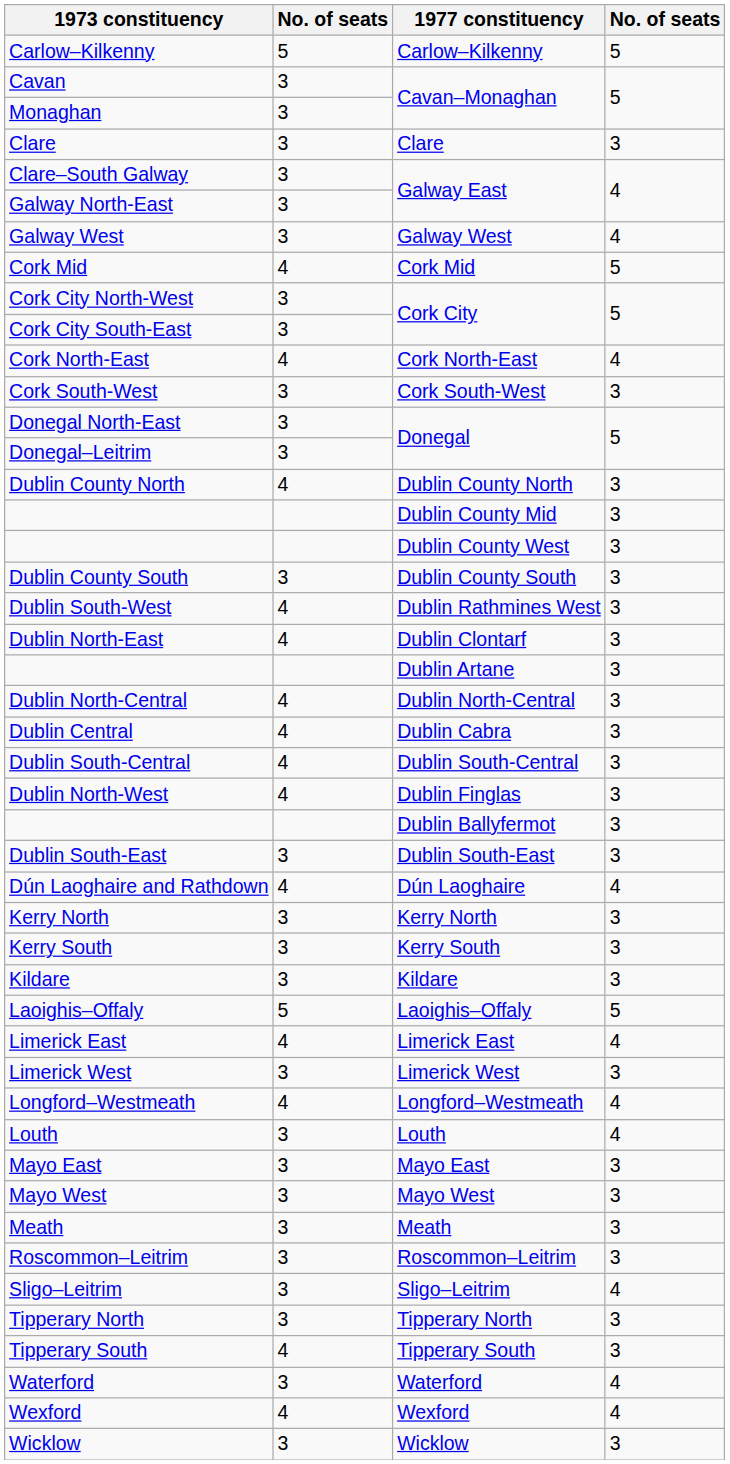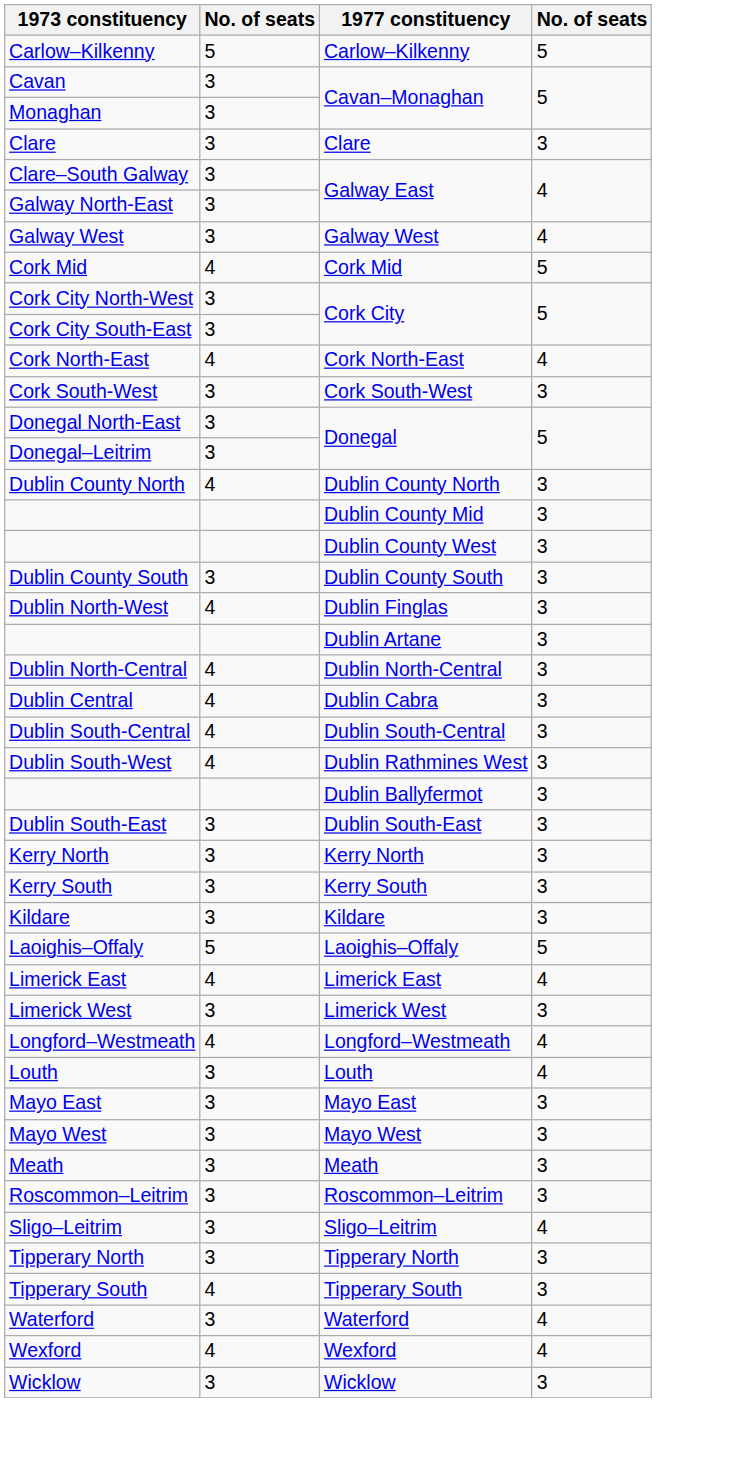rows swapped: Dublin North-West <-> Dublin South-West
- row: Dublin North-East | 4 | Dublin Clontarf | 3
- row: Dún Laoghaire and Rathdown | 4 | Dún Laoghaire | 4
